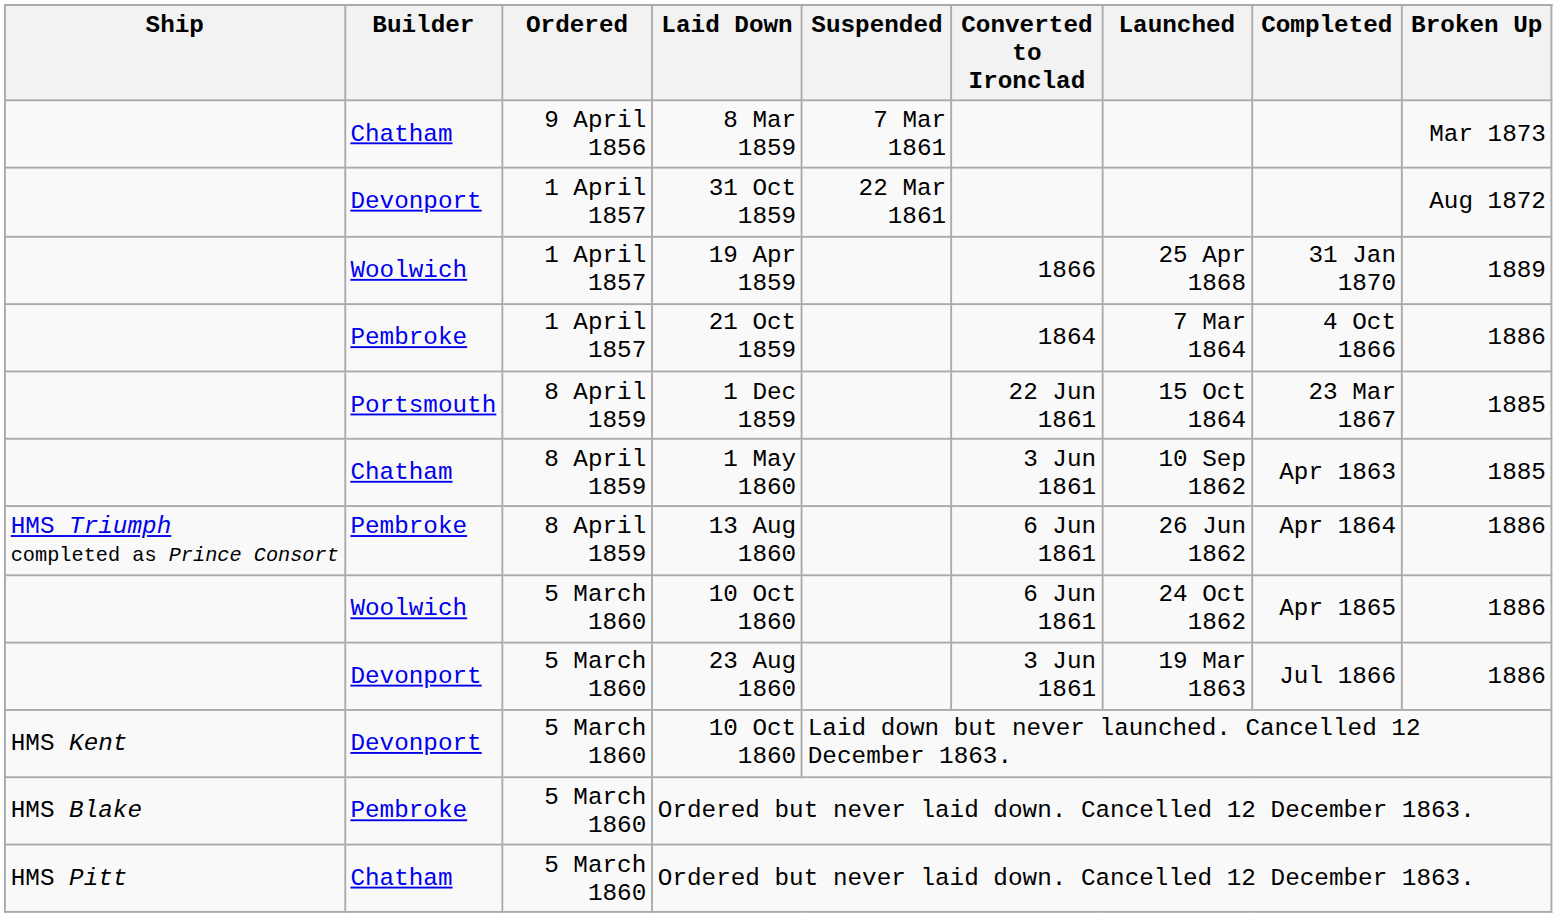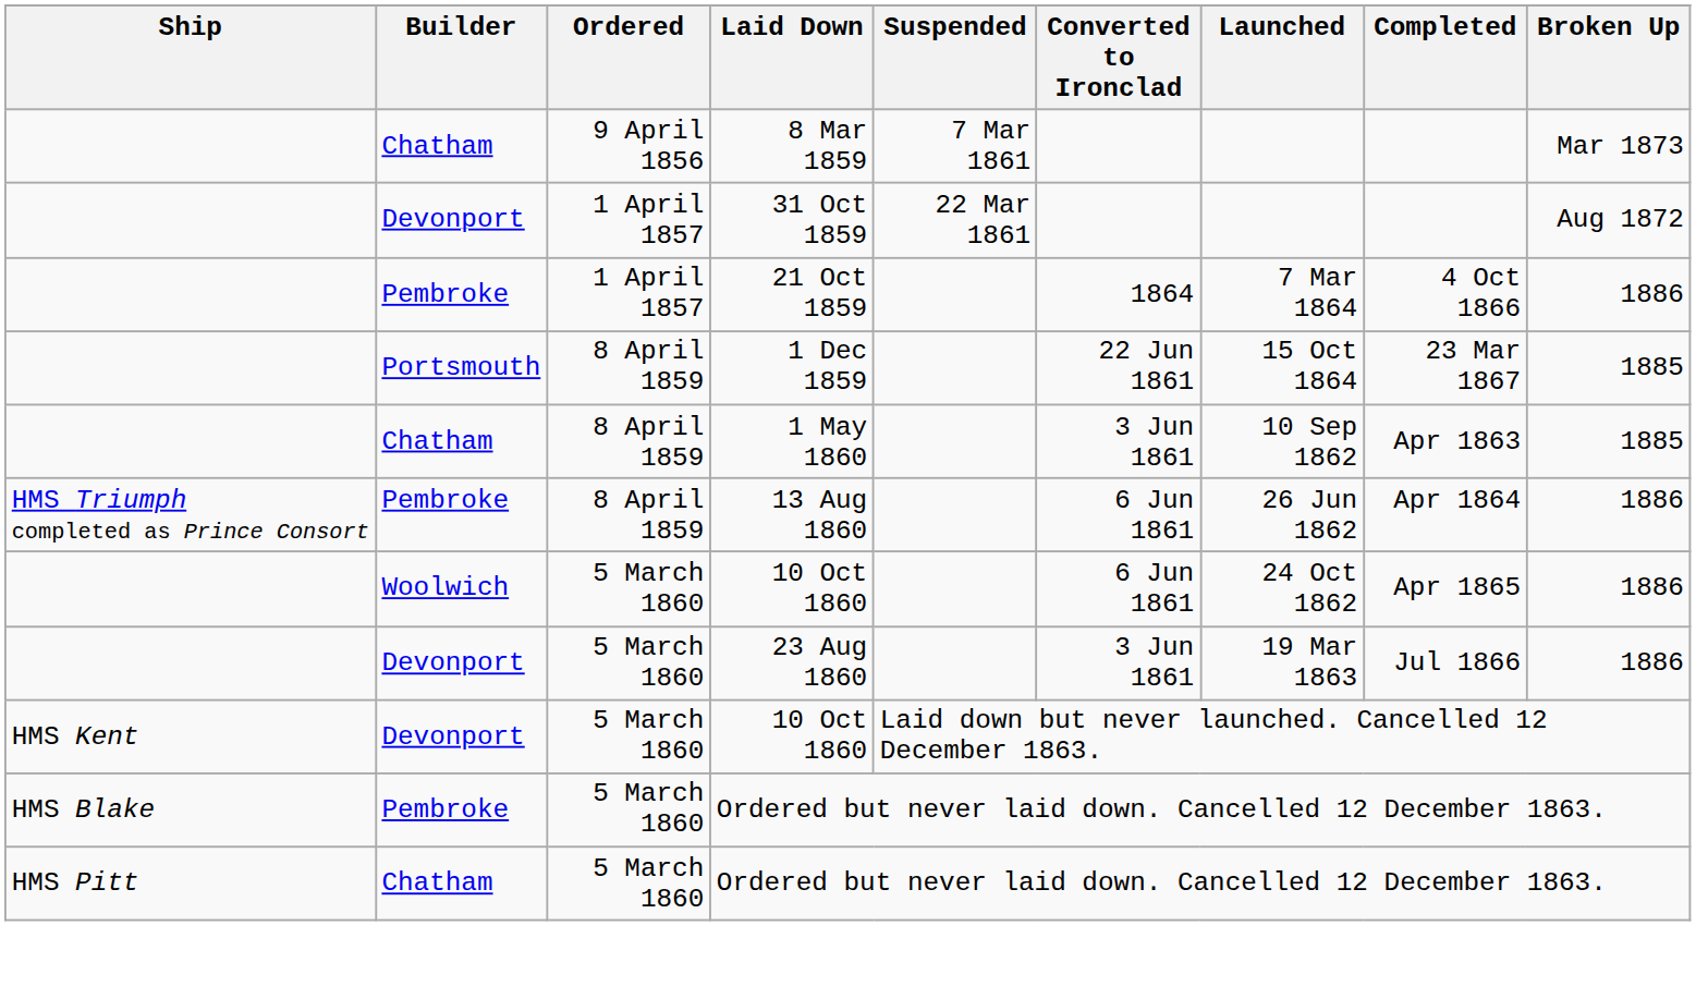- row: Woolwich | 1 April 1857 | 19 Apr 1859 | 1866 | 25 Apr 1868 | 31 Jan 1870 | 1889
